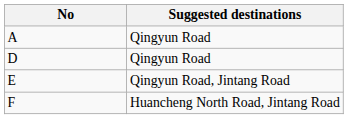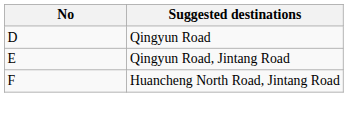- row: A | Qingyun Road
